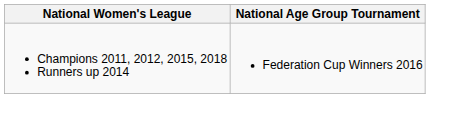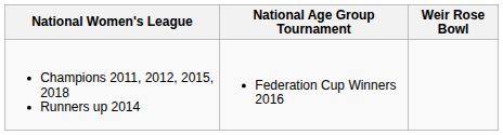+ column: Weir Rose Bowl
